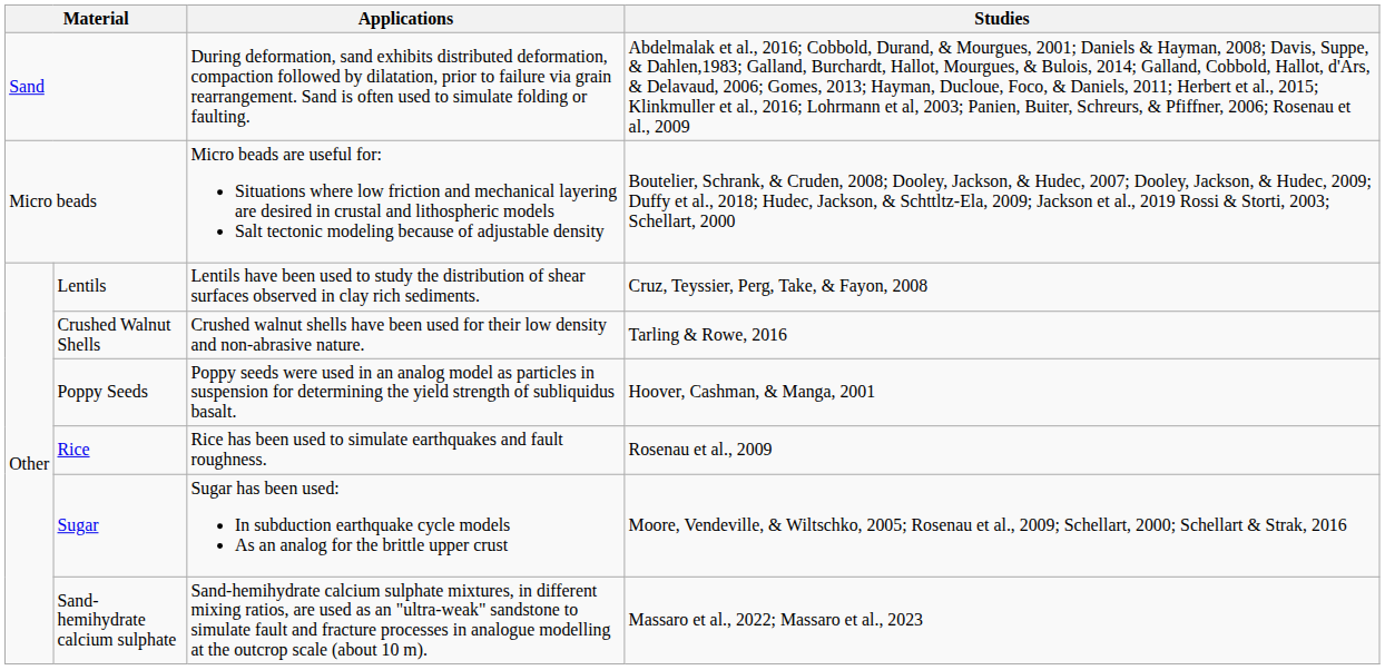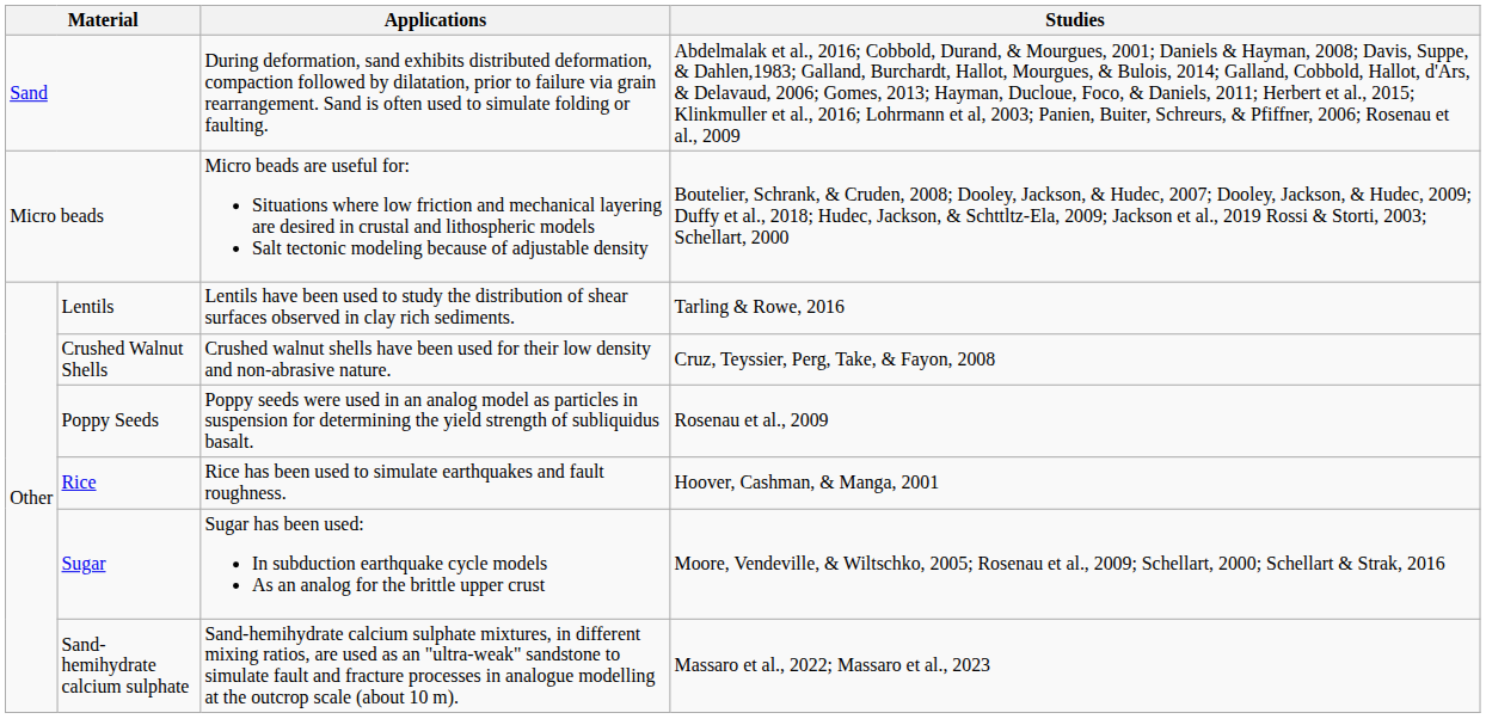Lentils | Studies: Cruz, Teyssier, Perg, Take, & Fayon, 2008 -> Tarling & Rowe, 2016
Crushed Walnut Shells | Studies: Tarling & Rowe, 2016 -> Cruz, Teyssier, Perg, Take, & Fayon, 2008
Poppy Seeds | Studies: Hoover, Cashman, & Manga, 2001 -> Rosenau et al., 2009
Rice | Studies: Rosenau et al., 2009 -> Hoover, Cashman, & Manga, 2001
